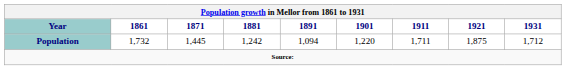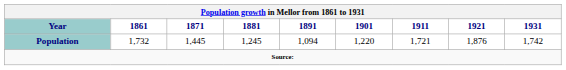Population | 1881: 1,242 -> 1,245
Population | 1911: 1,711 -> 1,721
Population | 1921: 1,875 -> 1,876
Population | 1931: 1,712 -> 1,742
